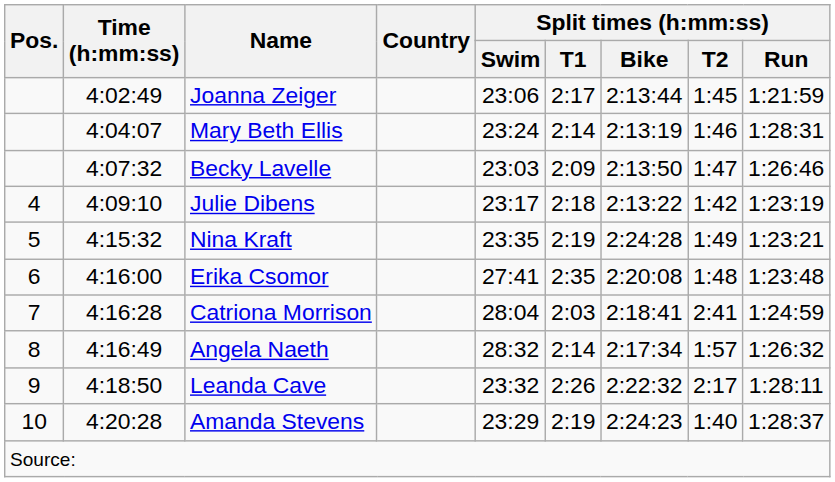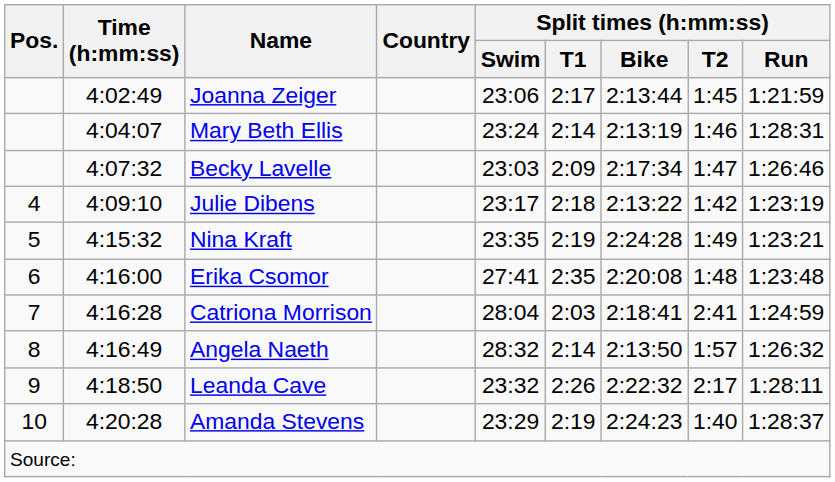Becky Lavelle | Split times (h:mm:ss) / Bike: 2:13:50 -> 2:17:34
Angela Naeth | Split times (h:mm:ss) / Bike: 2:17:34 -> 2:13:50
